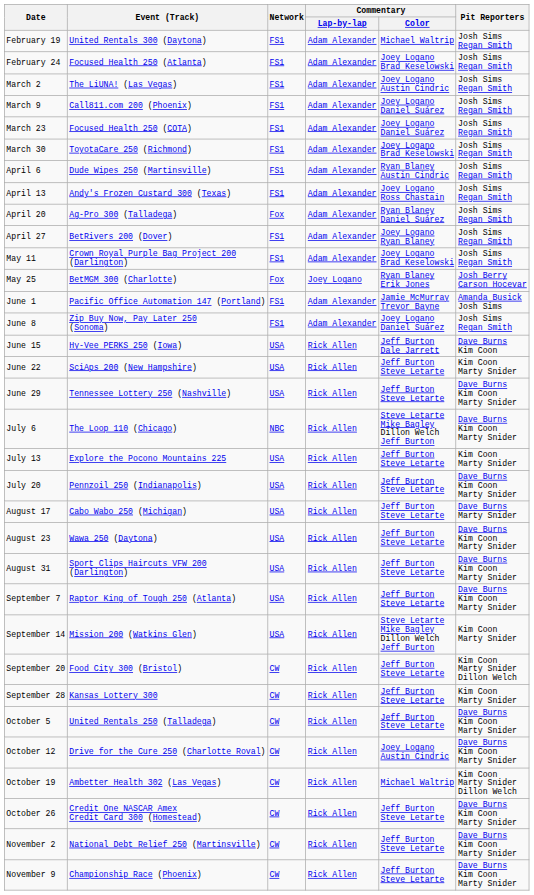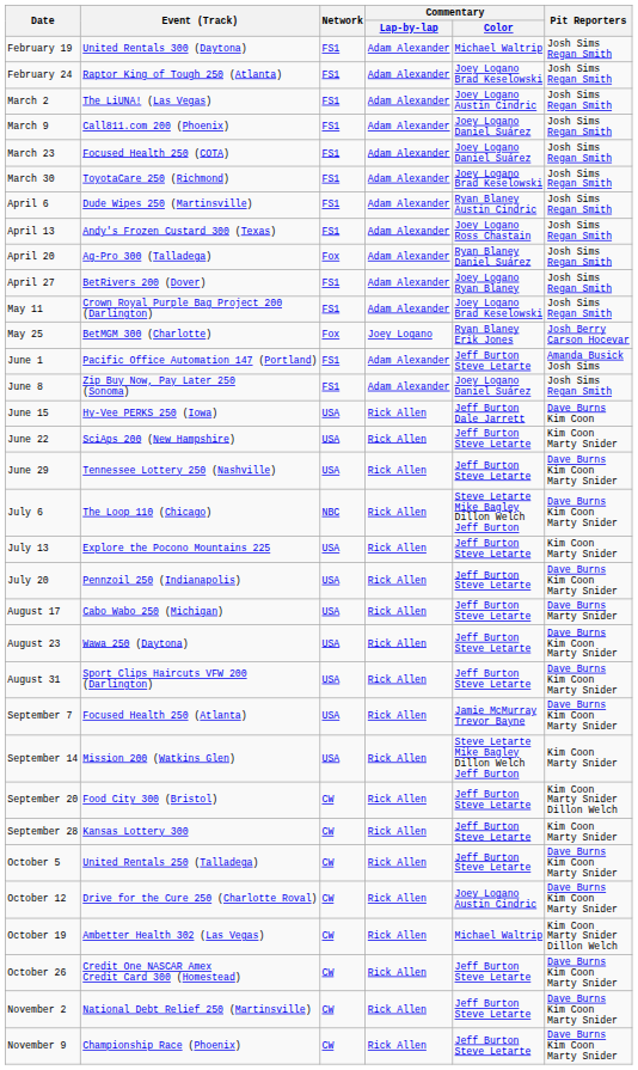February 24 | Event (Track): Focused Health 250 (Atlanta) -> Raptor King of Tough 250 (Atlanta)
June 1 | Commentary / Color: Jamie McMurray Trevor Bayne -> Jeff Burton Steve Letarte
September 7 | Event (Track): Raptor King of Tough 250 (Atlanta) -> Focused Health 250 (Atlanta)
September 7 | Commentary / Color: Jeff Burton Steve Letarte -> Jamie McMurray Trevor Bayne
